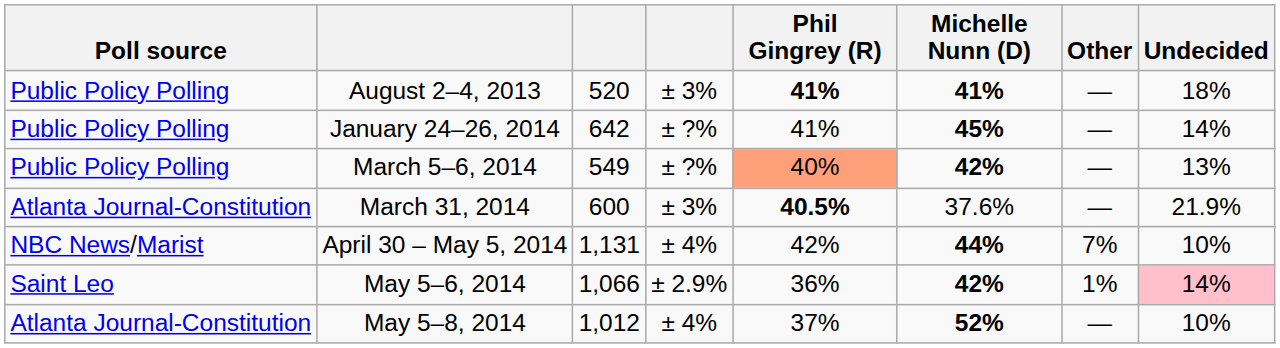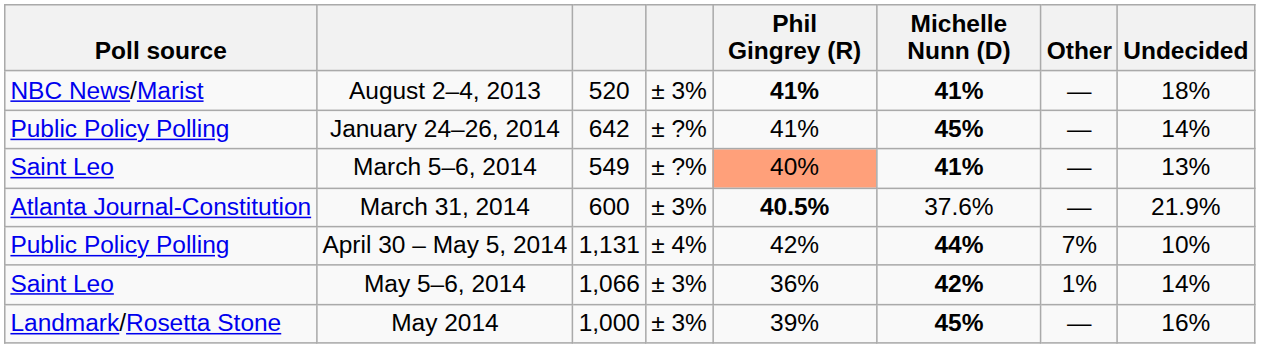August 2–4, 2013 | Poll source: Public Policy Polling -> NBC News/Marist
March 5–6, 2014 | Poll source: Public Policy Polling -> Saint Leo
March 5–6, 2014 | Michelle Nunn (D): 42% -> 41%
April 30 – May 5, 2014 | Poll source: NBC News/Marist -> Public Policy Polling
May 5–6, 2014 | column 4: ± 2.9% -> ± 3%
May 5–6, 2014 | Undecided: pink background -> no background
- row: Atlanta Journal-Constitution | May 5–8, 2014 | 1,012 | ± 4% | 37% | 52% | — | 10%
+ row: Landmark/Rosetta Stone | May 2014 | 1,000 | ± 3% | 39% | 45% | — | 16%
